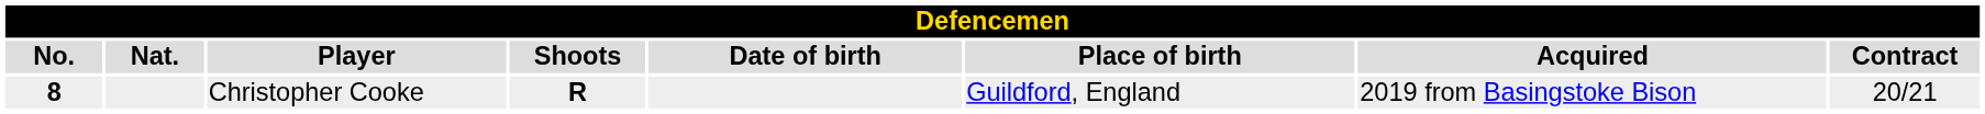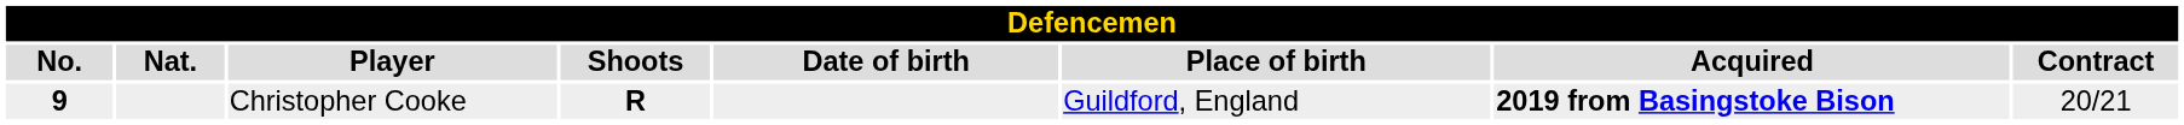Christopher Cooke | No.: 8 -> 9
Christopher Cooke | Acquired: normal -> bold
